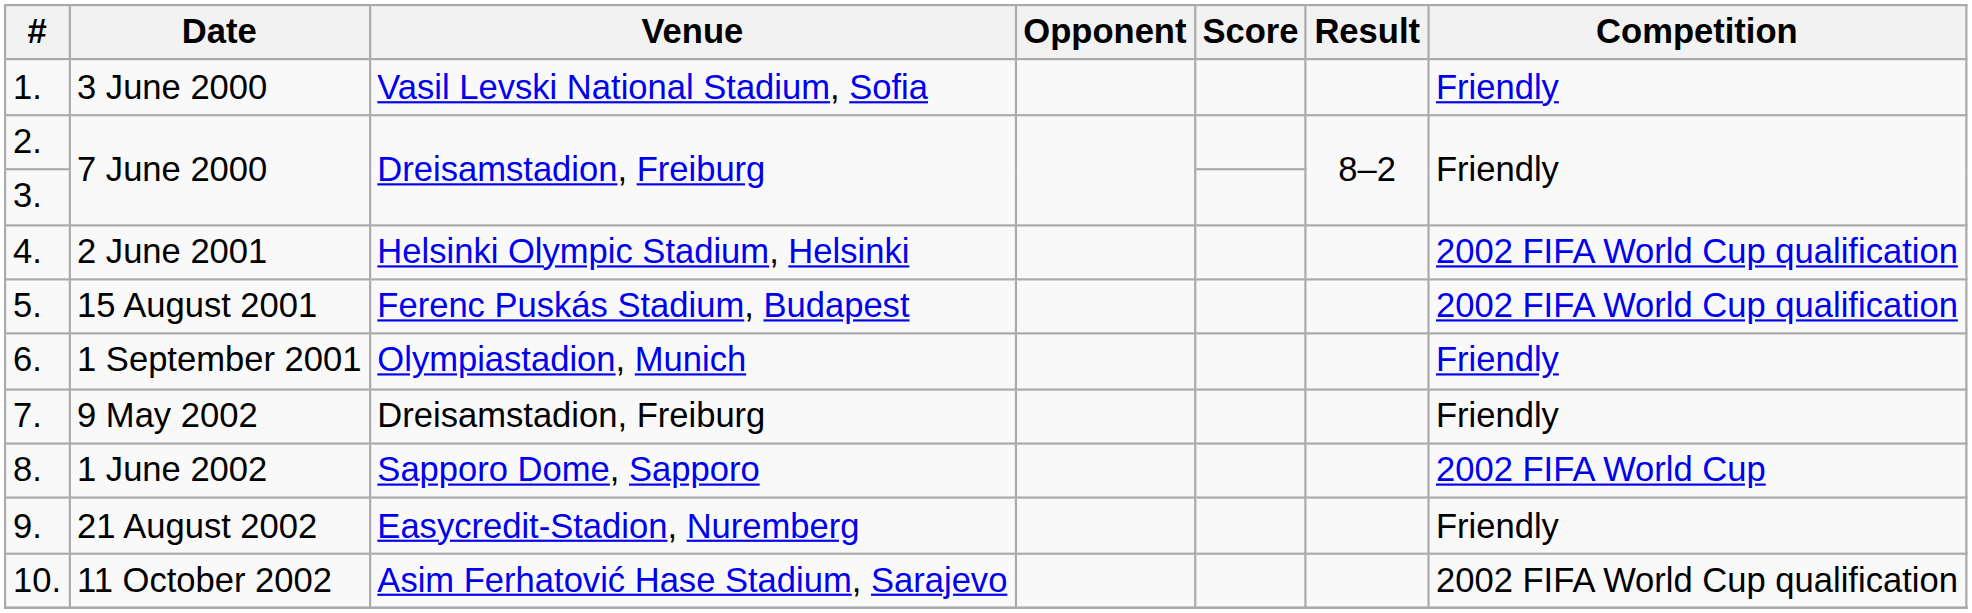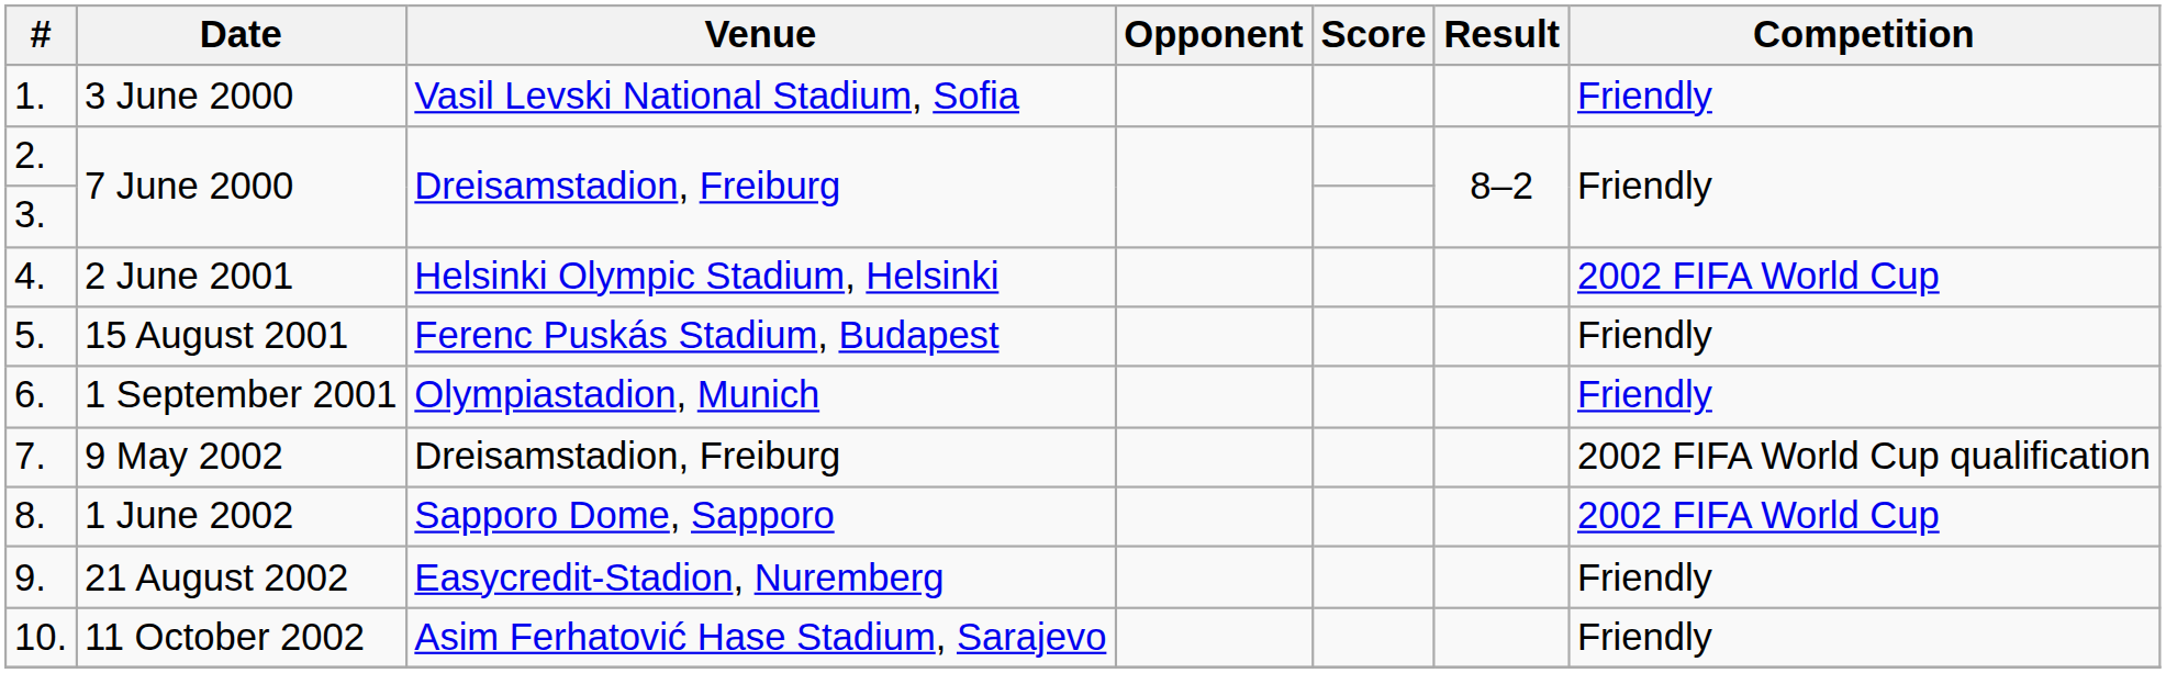2 June 2001 | Competition: 2002 FIFA World Cup qualification -> 2002 FIFA World Cup
15 August 2001 | Competition: 2002 FIFA World Cup qualification -> Friendly
9 May 2002 | Competition: Friendly -> 2002 FIFA World Cup qualification
11 October 2002 | Competition: 2002 FIFA World Cup qualification -> Friendly
